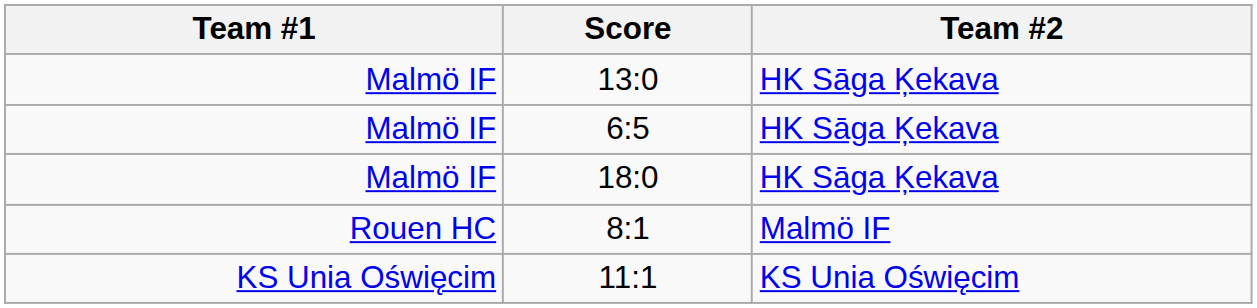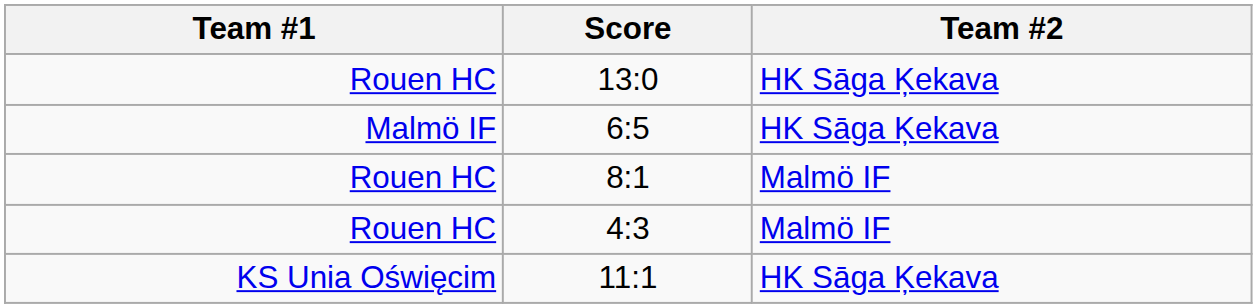13:0 | Team #1: Malmö IF -> Rouen HC
- row: Malmö IF | 18:0 | HK Sāga Ķekava
+ row: Rouen HC | 4:3 | Malmö IF
11:1 | Team #2: KS Unia Oświęcim -> HK Sāga Ķekava
